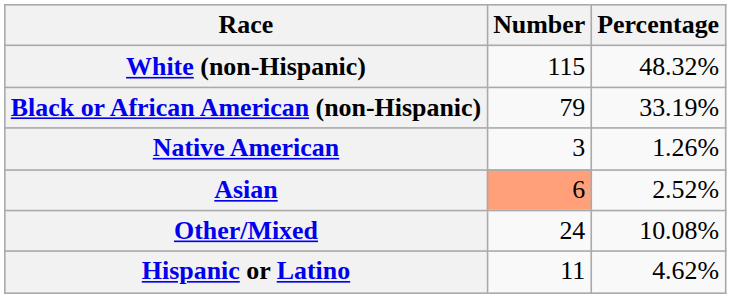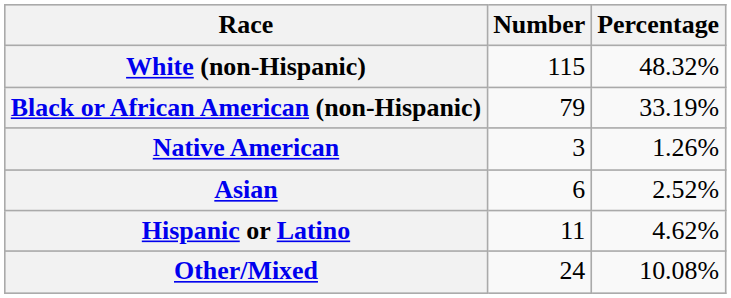Asian | Number: lightsalmon background -> no background
rows swapped: Other/Mixed <-> Hispanic or Latino
